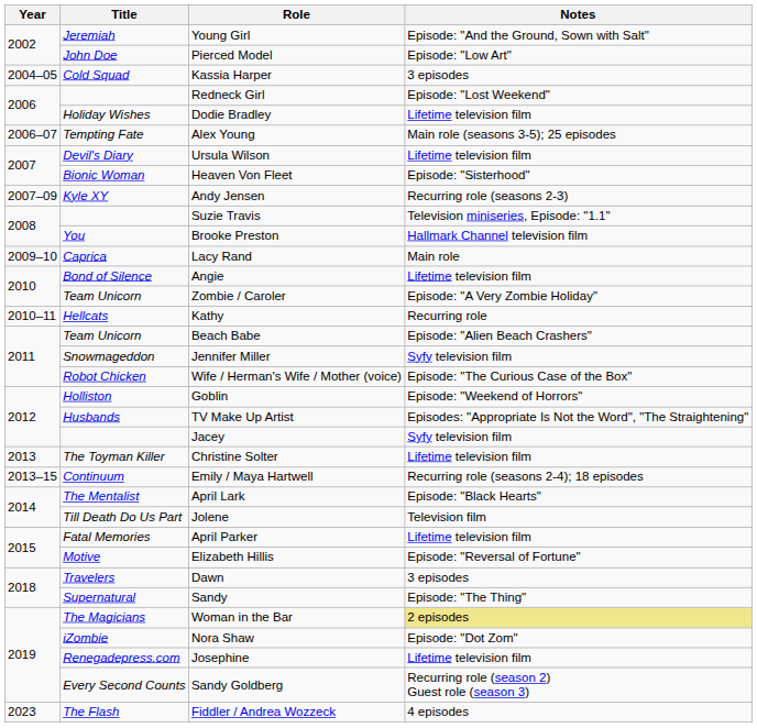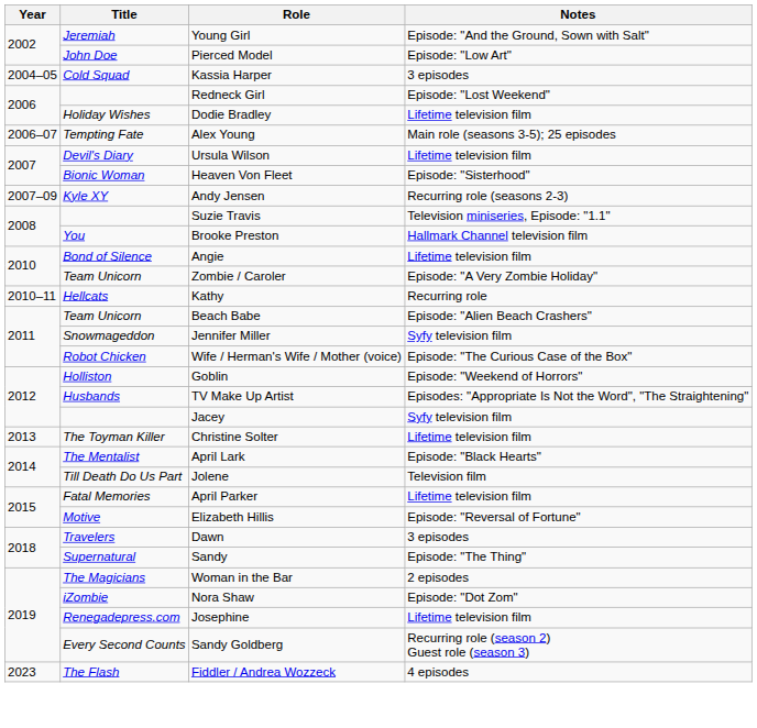- row: 2009–10 | Caprica | Lacy Rand | Main role
- row: 2013–15 | Continuum | Emily / Maya Hartwell | Recurring role (seasons 2-4); 18 episodes
Woman in the Bar | Notes: khaki background -> no background
